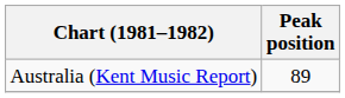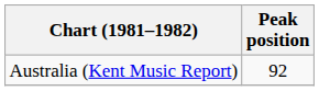Australia (Kent Music Report) | Peak position: 89 -> 92
